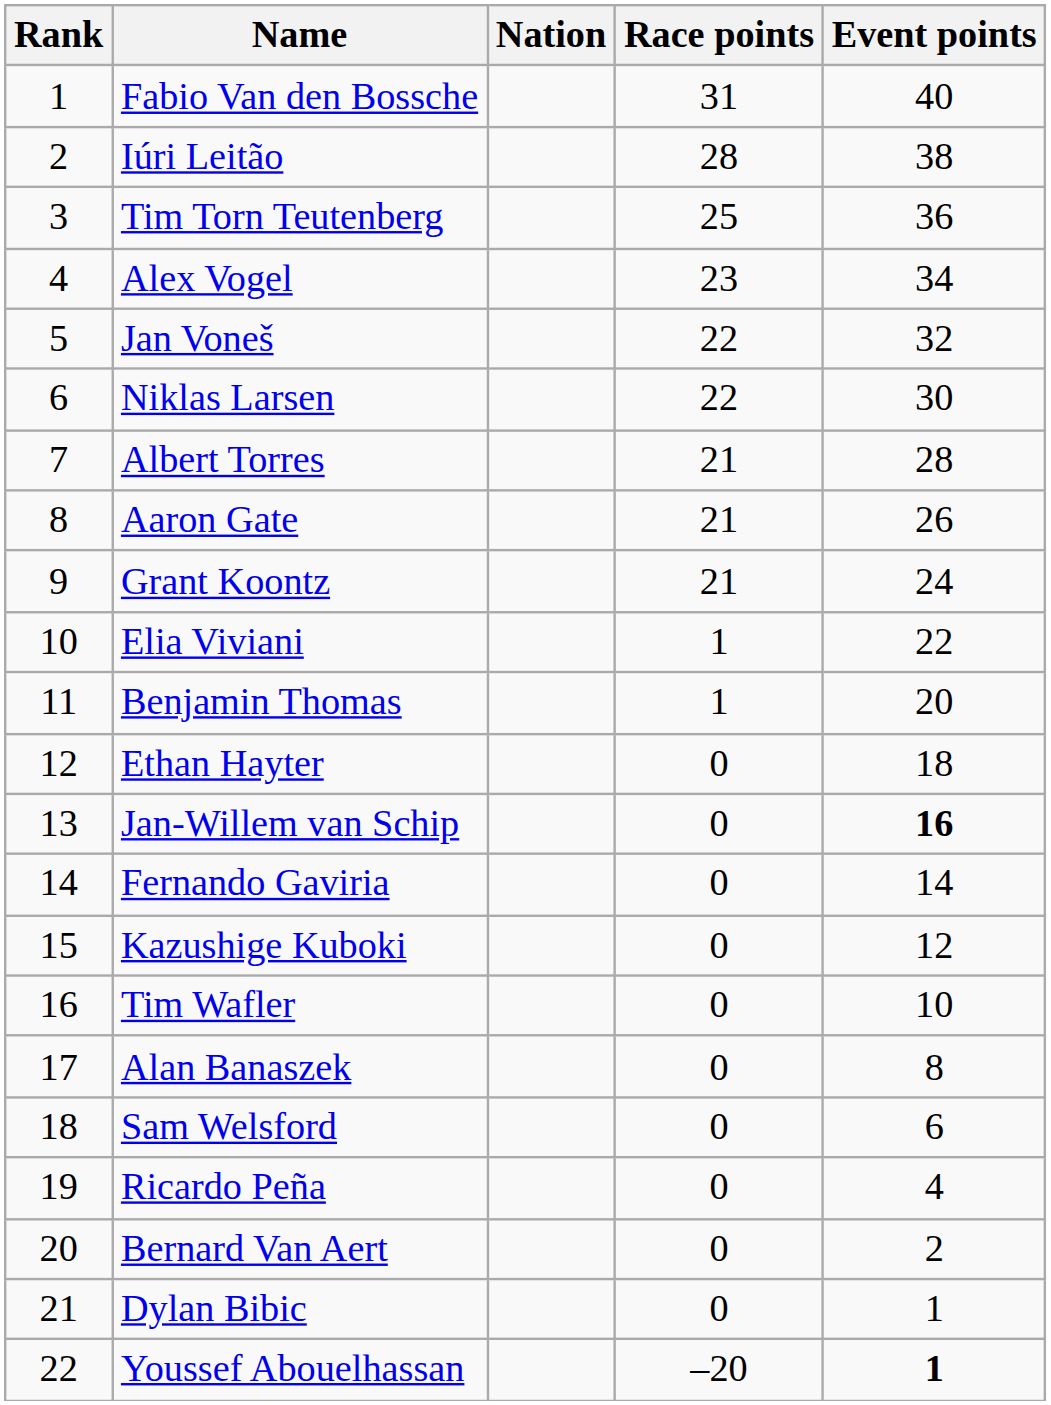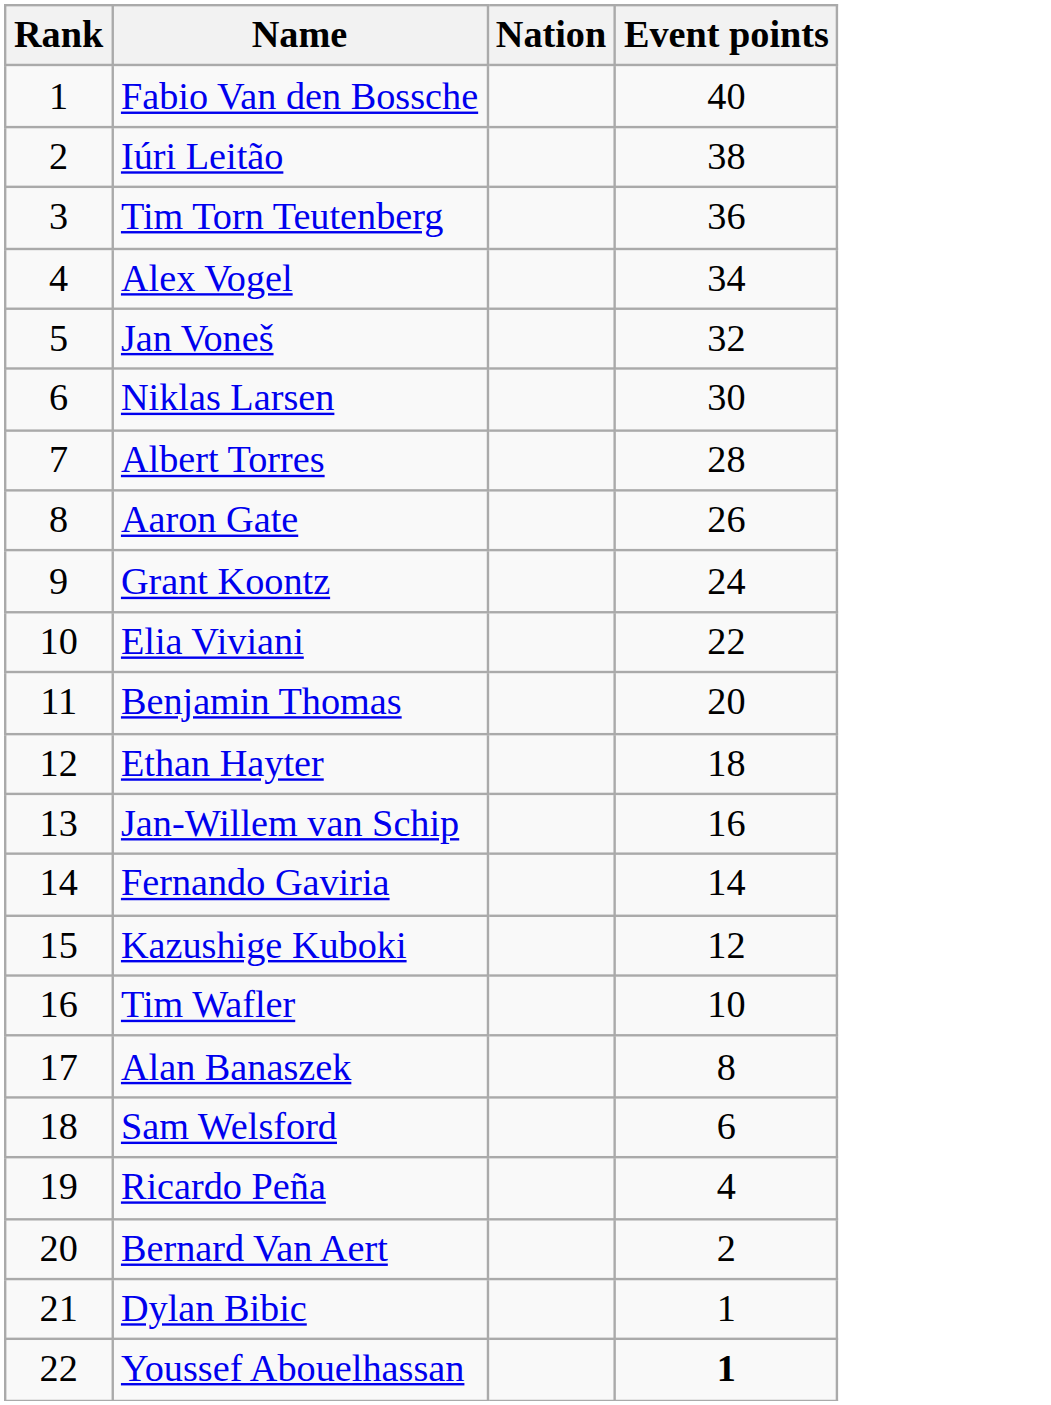- column: Race points | 31 | 28 | 25 | 23 | 22 | 22 | 21 | 21 | 21 | 1 | 1 | 0 | 0 | 0 | 0 | 0 | 0 | 0 | 0 | 0 | 0 | –20
Jan-Willem van Schip | Event points: bold -> normal
